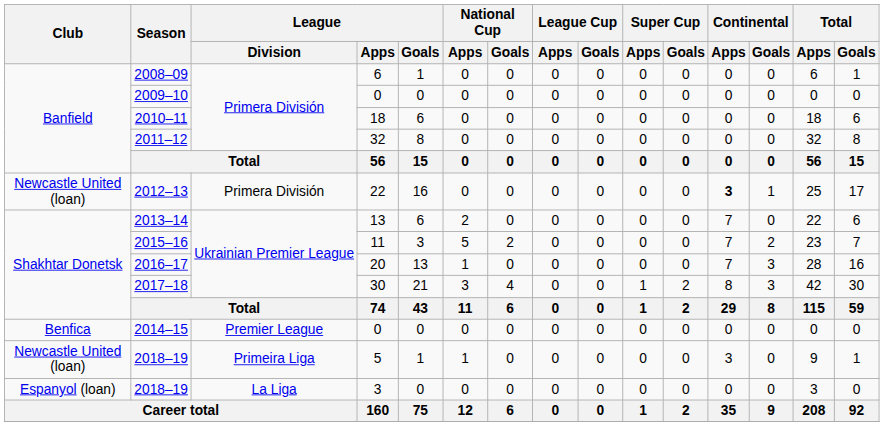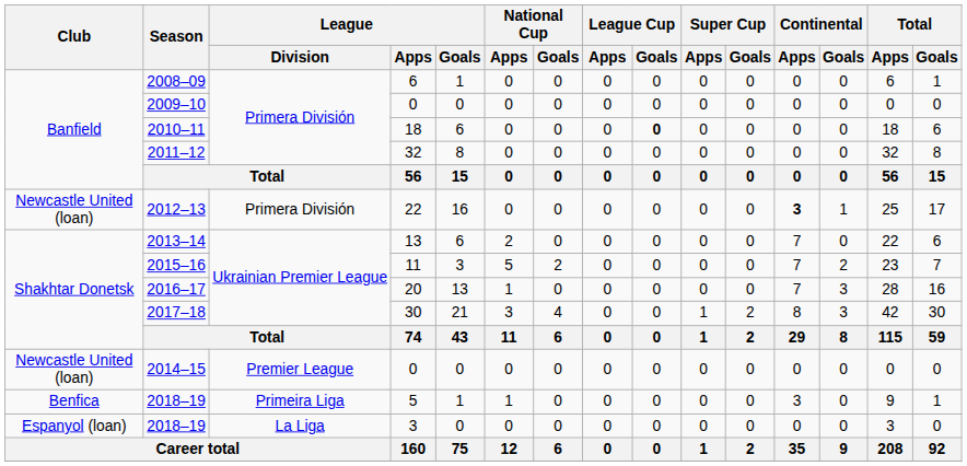2010–11 | League Cup / Goals: normal -> bold
2014–15 | Club: Benfica -> Newcastle United (loan)
2018–19 / 5 | Club: Newcastle United (loan) -> Benfica
